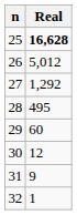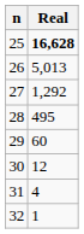26 | Real: 5,012 -> 5,013
31 | Real: 9 -> 4
